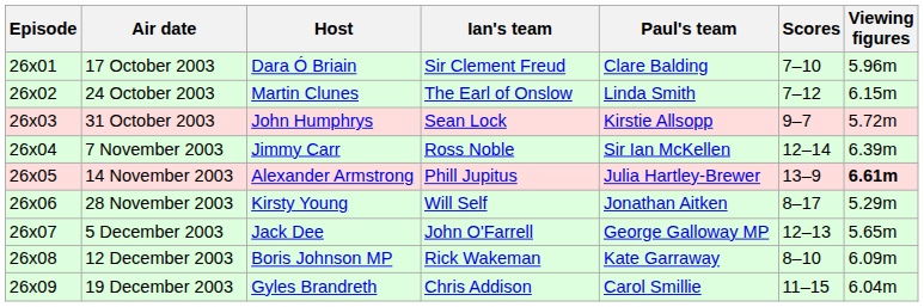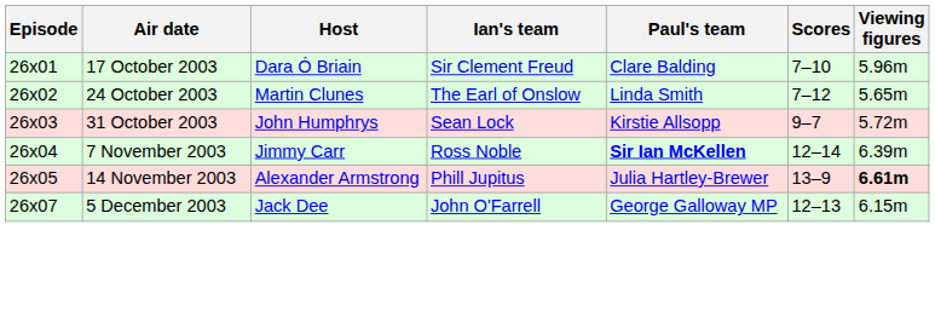24 October 2003 | Viewing figures: 6.15m -> 5.65m
7 November 2003 | Paul's team: normal -> bold
- row: 26x06 | 28 November 2003 | Kirsty Young | Will Self | Jonathan Aitken | 8–17 | 5.29m
5 December 2003 | Viewing figures: 5.65m -> 6.15m
- row: 26x08 | 12 December 2003 | Boris Johnson MP | Rick Wakeman | Kate Garraway | 8–10 | 6.09m
- row: 26x09 | 19 December 2003 | Gyles Brandreth | Chris Addison | Carol Smillie | 11–15 | 6.04m
